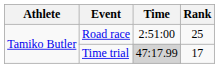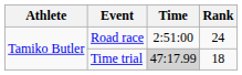Road race | Rank: 25 -> 24
Time trial | Rank: 17 -> 18
